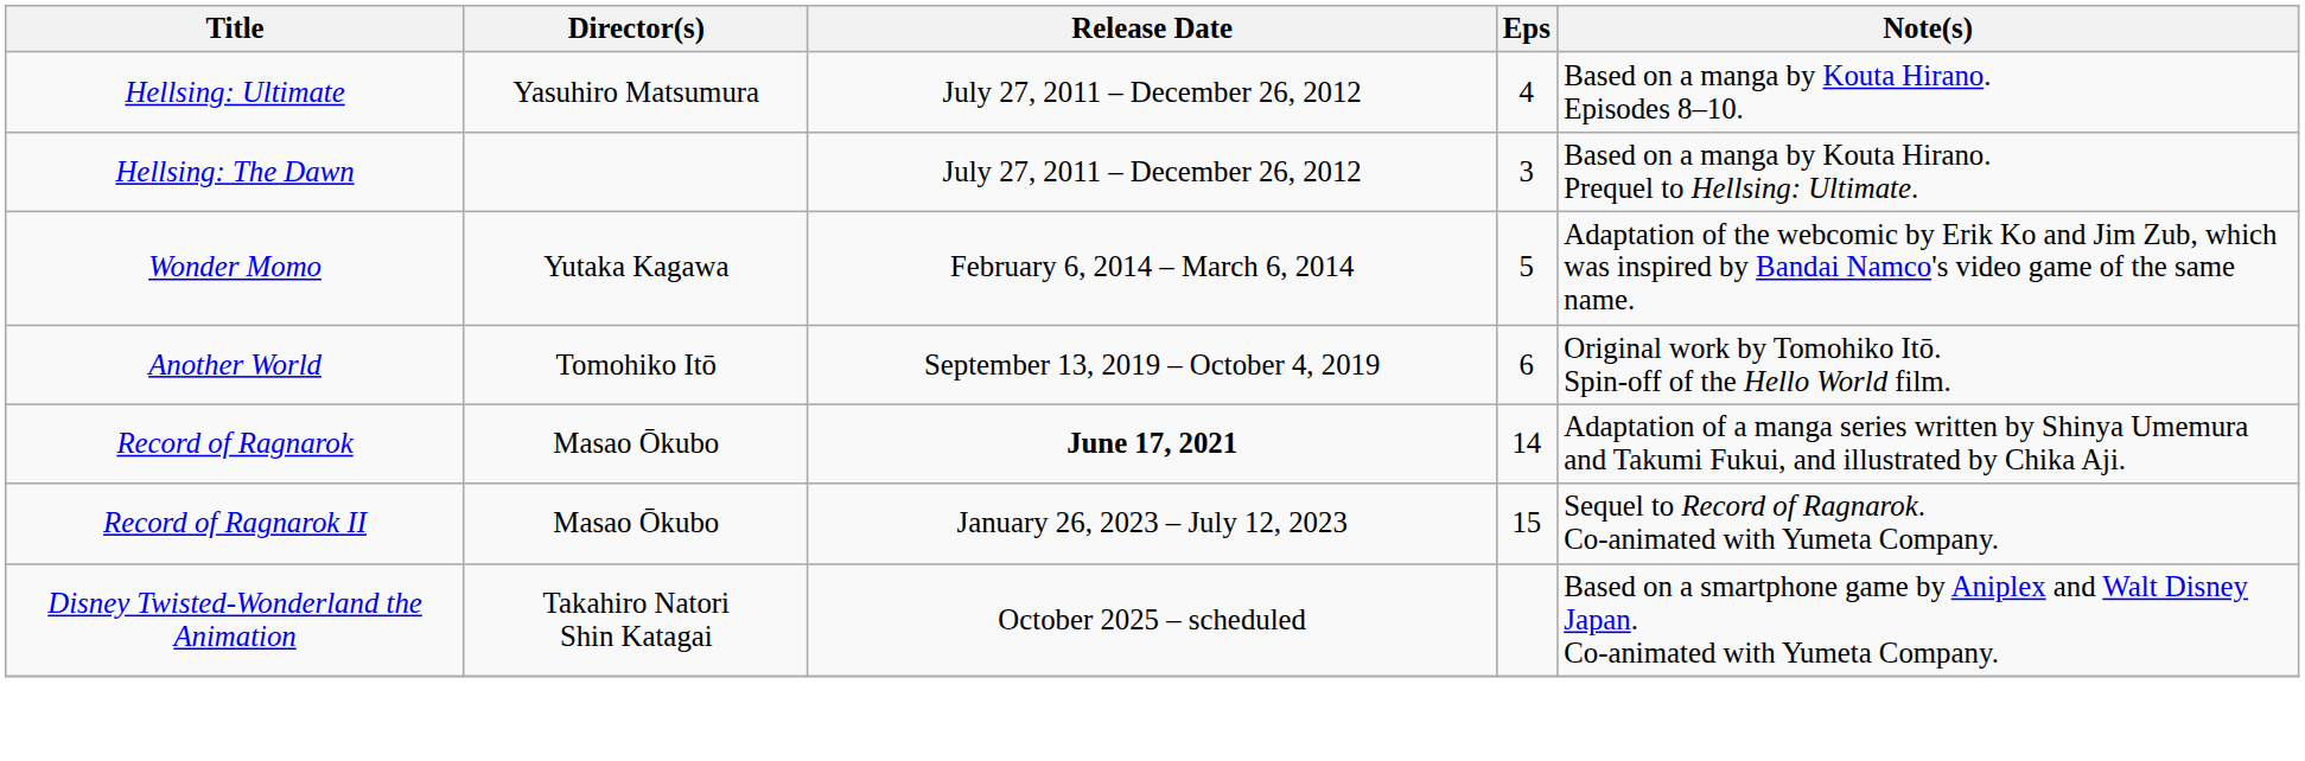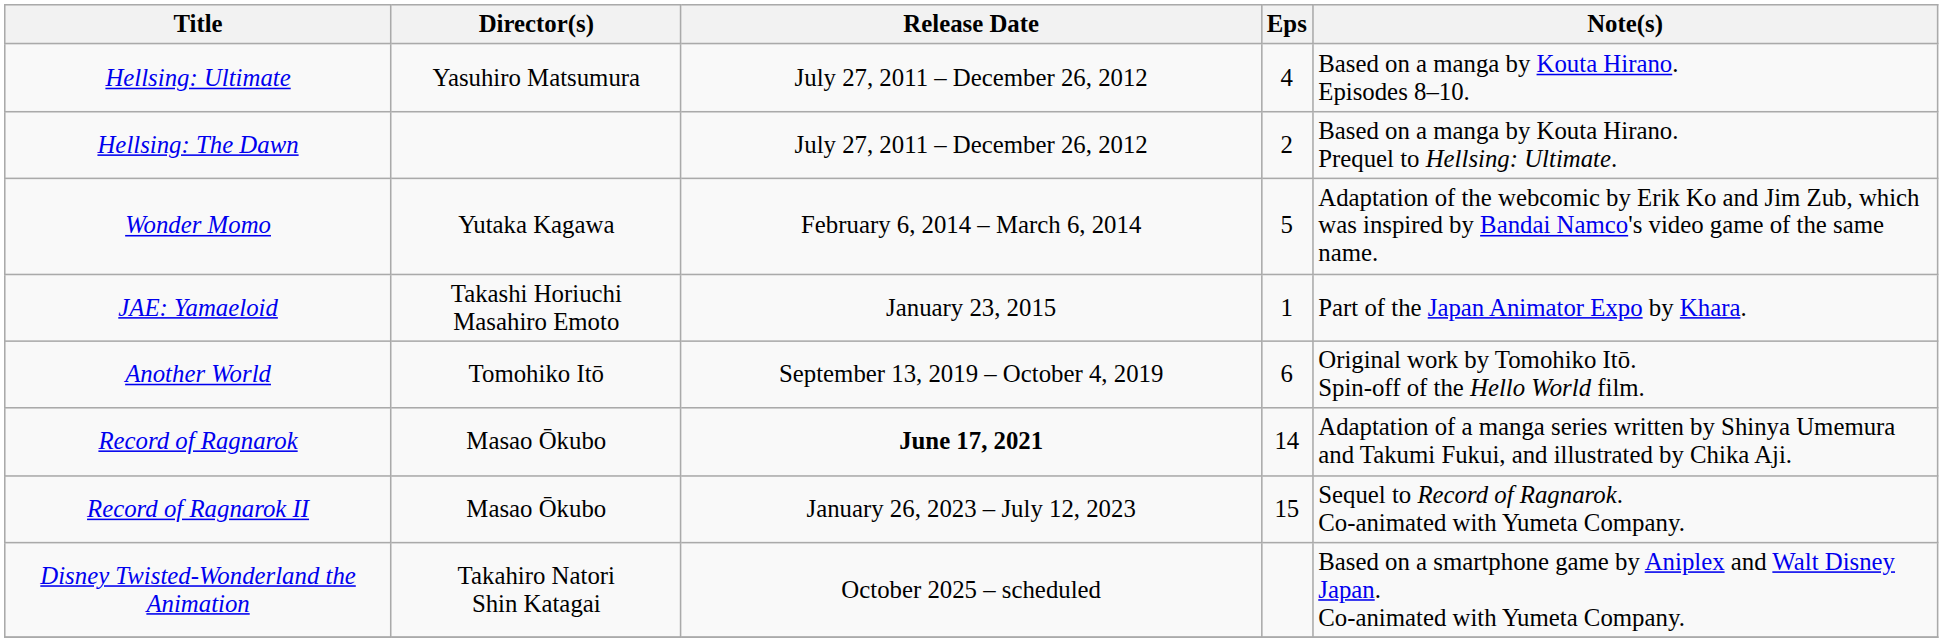Hellsing: The Dawn | Eps: 3 -> 2
+ row: JAE: Yamaeloid | Takashi Horiuchi Masahiro Emoto | January 23, 2015 | 1 | Part of the Japan Animator Expo by Khara.
